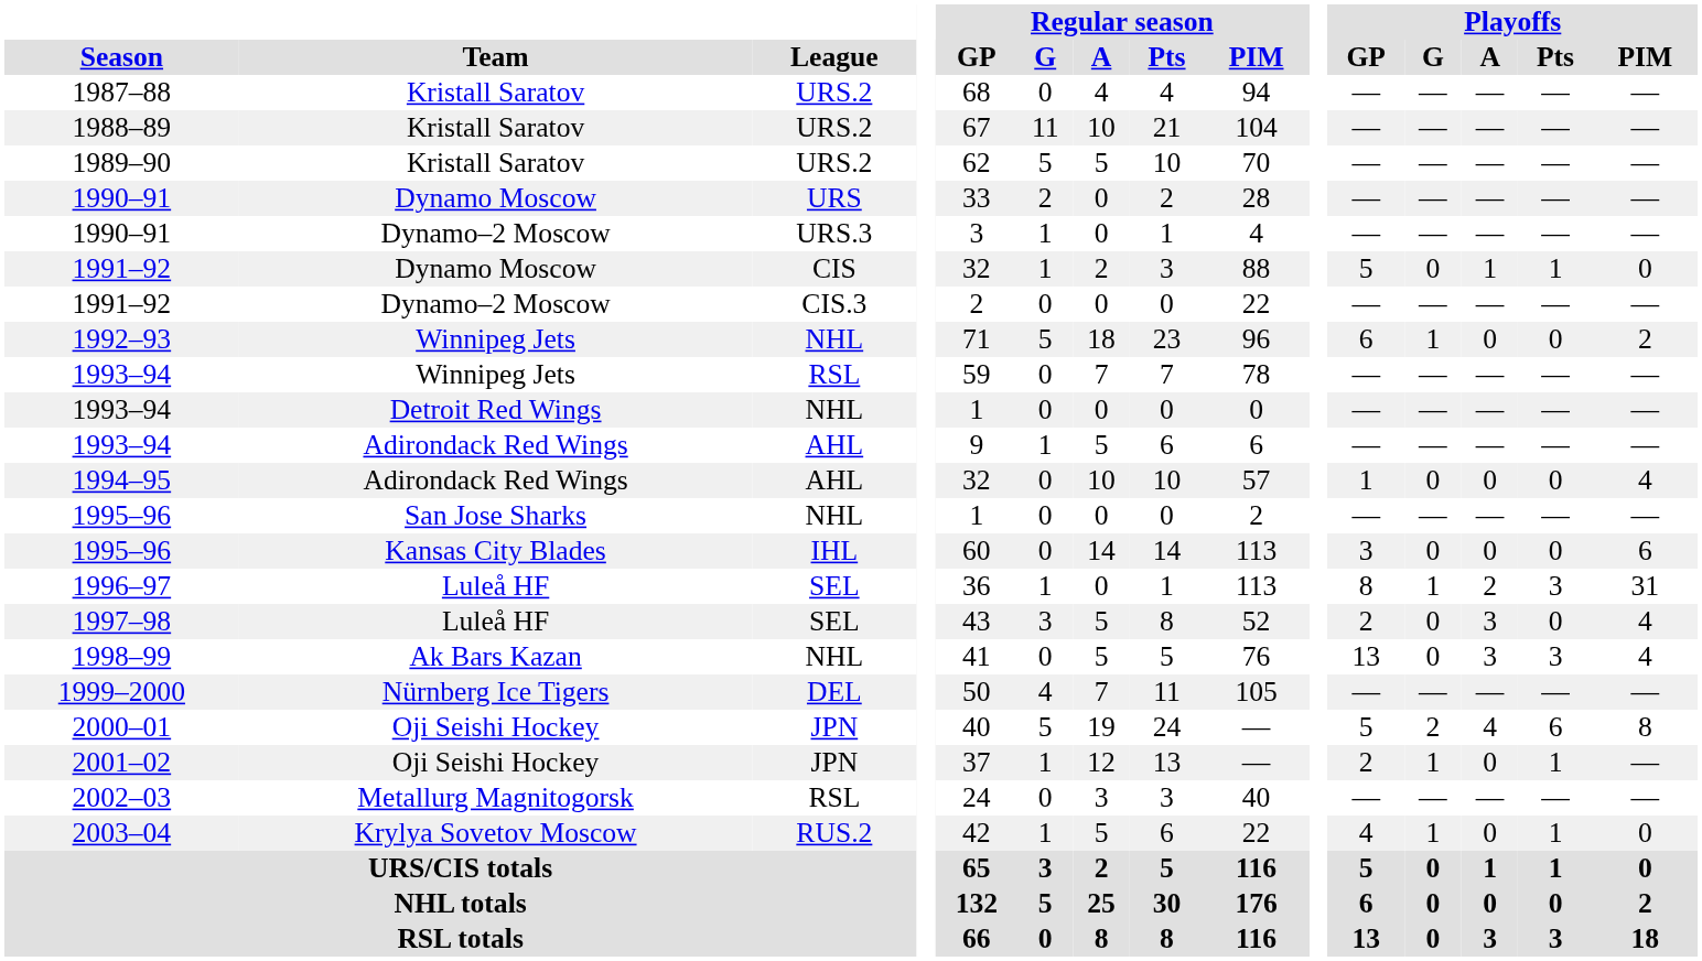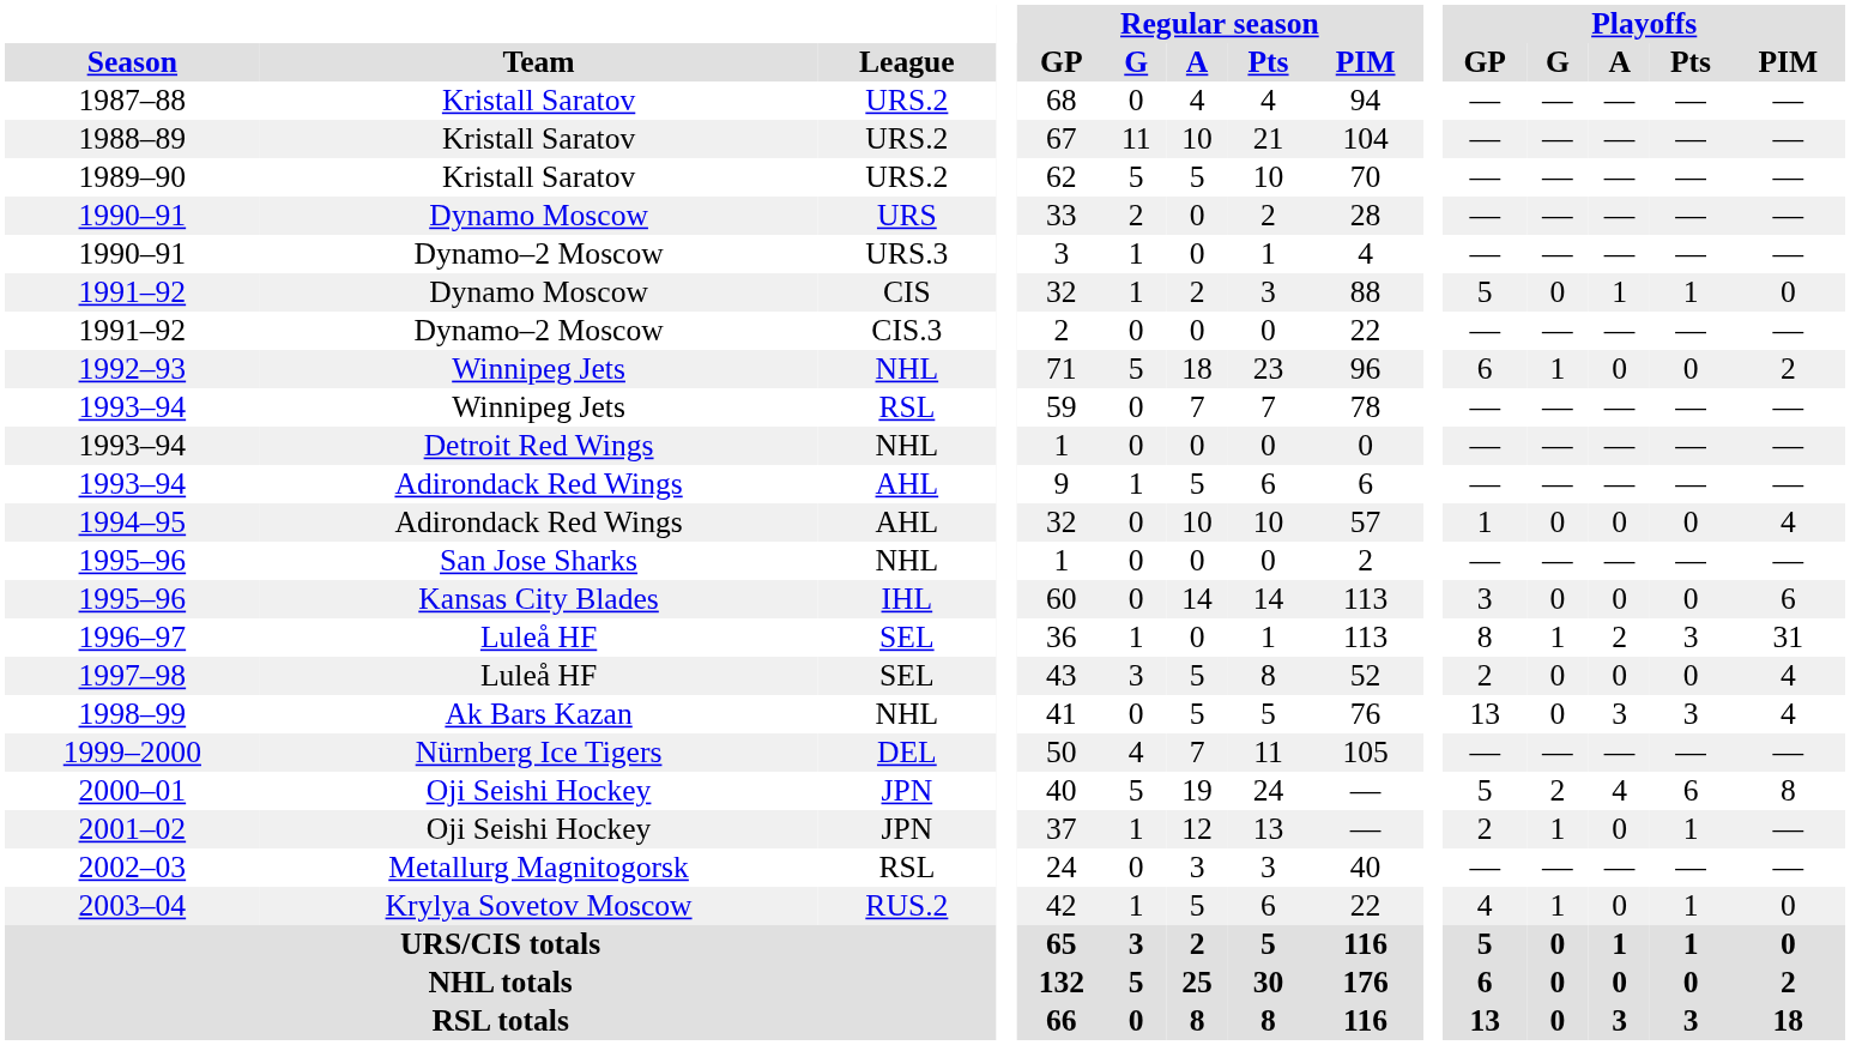1997–98 | Playoffs / A: 3 -> 0
